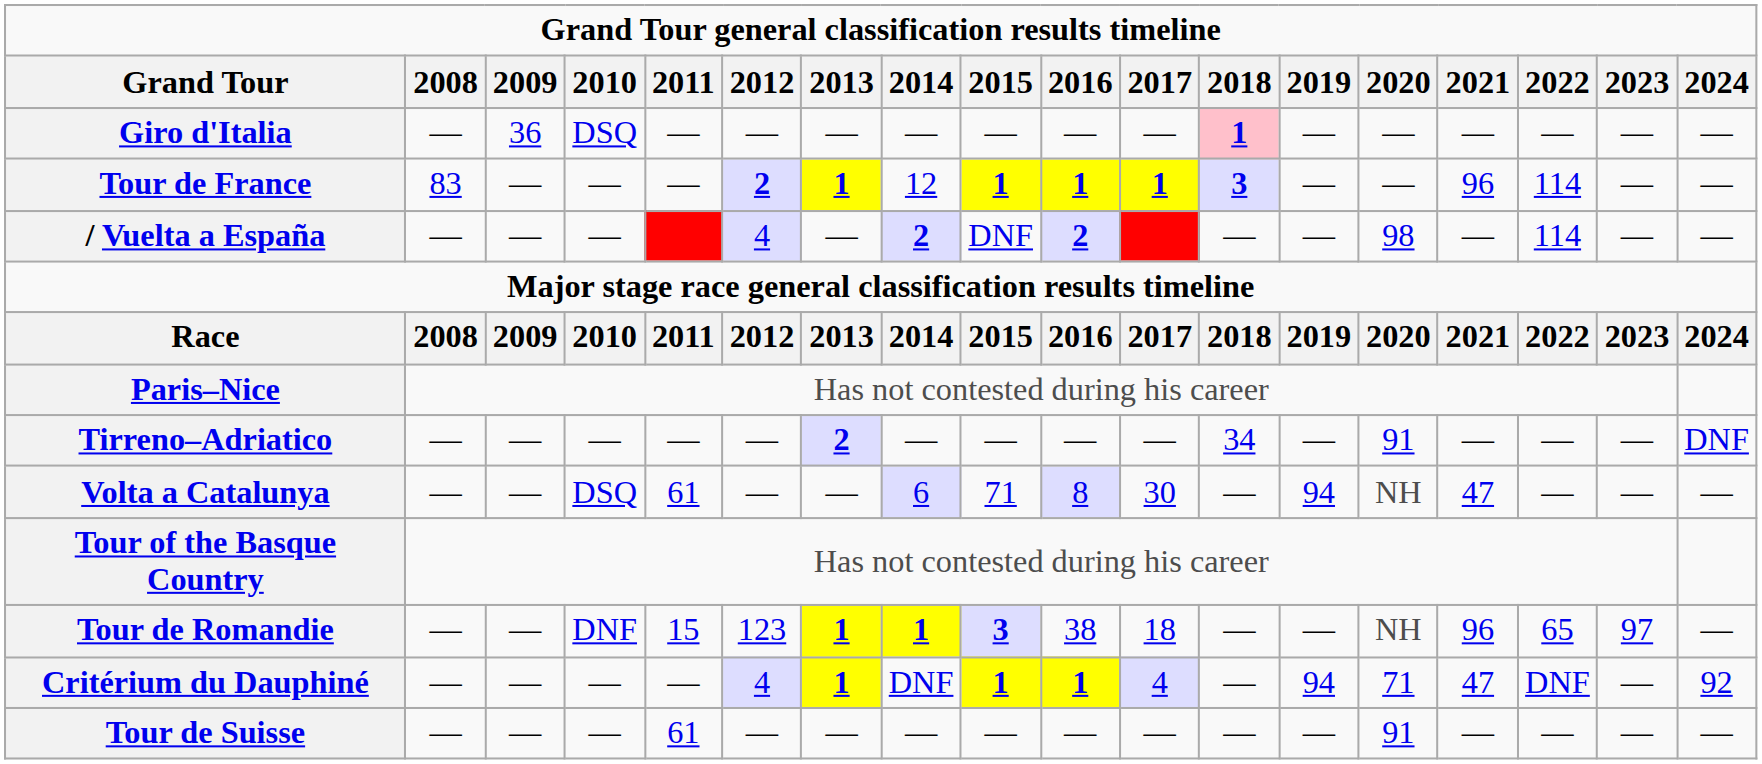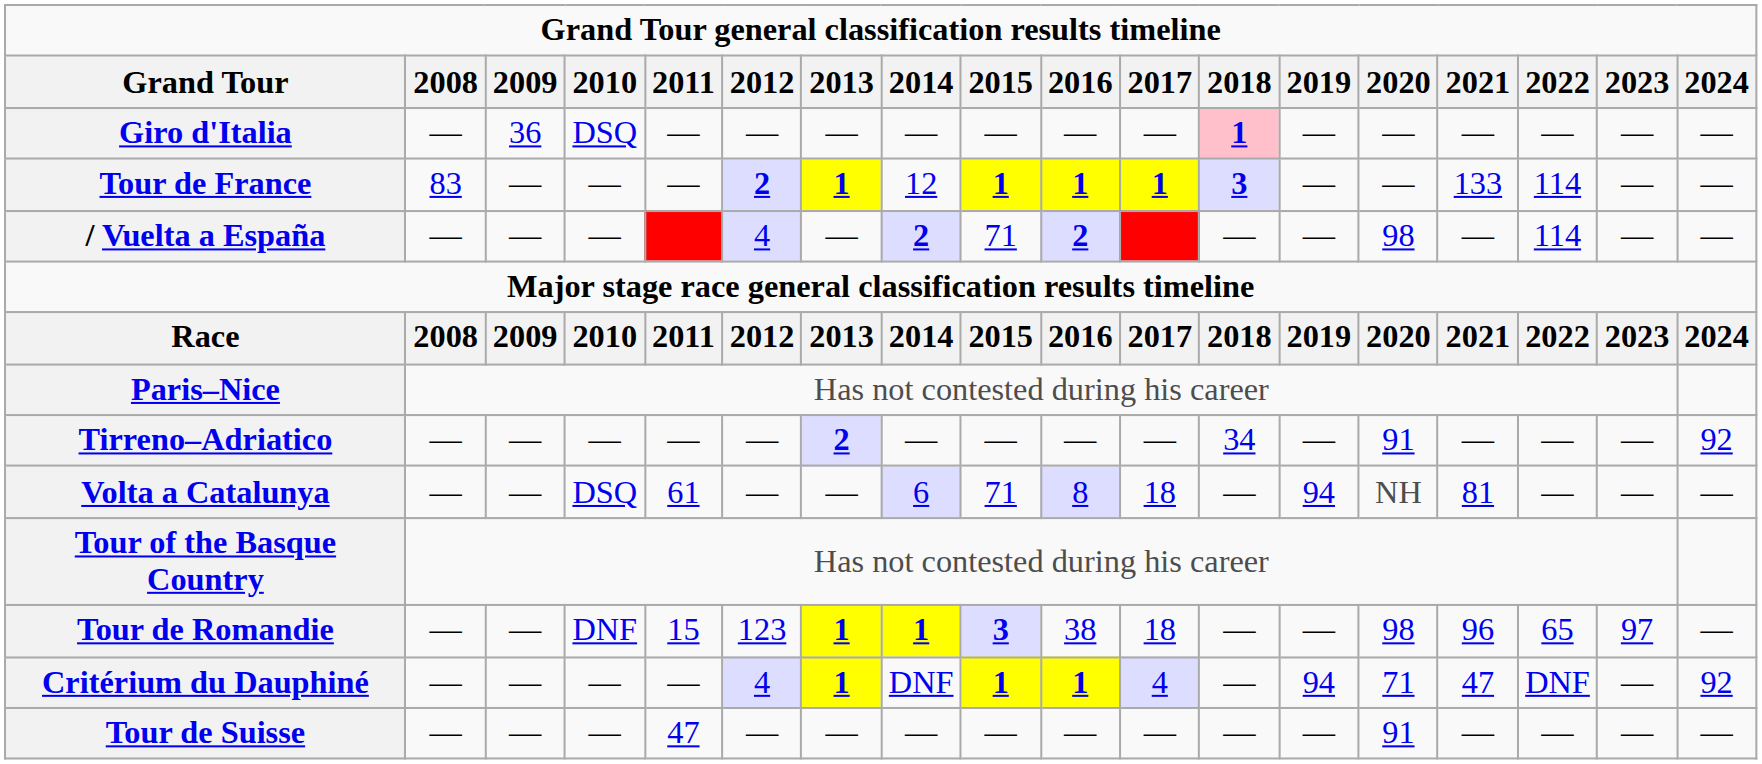Tour de France | 2021: 96 -> 133
/ Vuelta a España | 2015: DNF -> 71
Tirreno–Adriatico | 2024: DNF -> 92
Volta a Catalunya | 2017: 30 -> 18
Volta a Catalunya | 2021: 47 -> 81
Tour de Romandie | 2020: NH -> 98
Tour de Suisse | 2011: 61 -> 47
